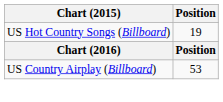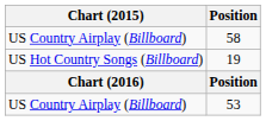+ row: US Country Airplay (Billboard) | 58
